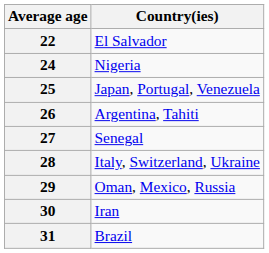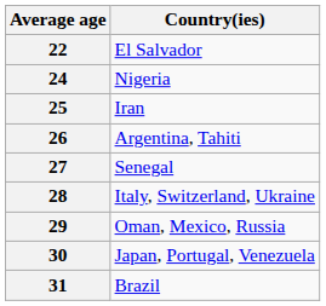25 | Country(ies): Japan, Portugal, Venezuela -> Iran
30 | Country(ies): Iran -> Japan, Portugal, Venezuela
